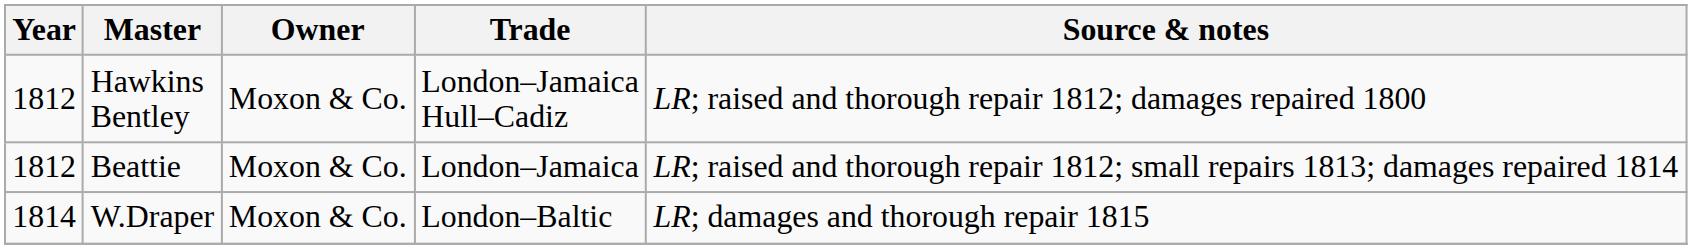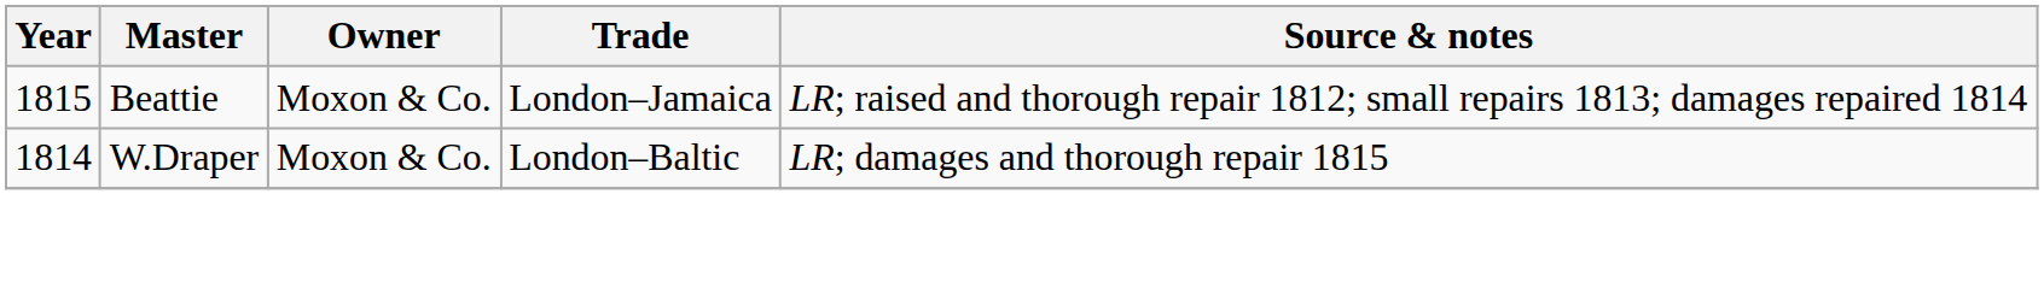- row: 1812 | Hawkins Bentley | Moxon & Co. | London–Jamaica Hull–Cadiz | LR; raised and thorough repair 1812; damages repaired 1800
Beattie | Year: 1812 -> 1815
